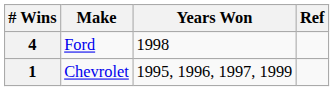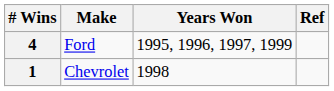4 | Years Won: 1998 -> 1995, 1996, 1997, 1999
1 | Years Won: 1995, 1996, 1997, 1999 -> 1998
